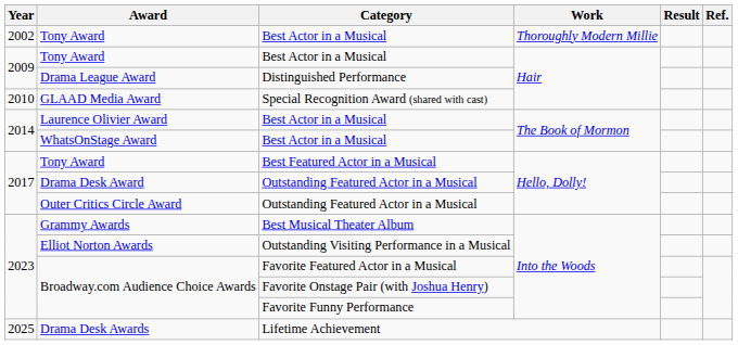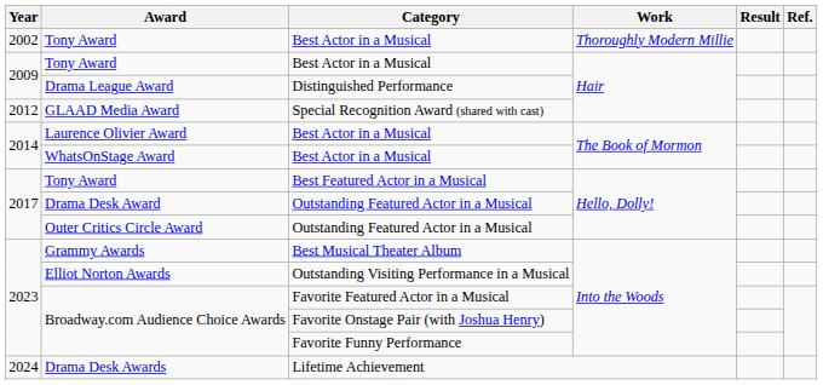GLAAD Media Award | Year: 2010 -> 2012
Drama Desk Awards | Year: 2025 -> 2024
